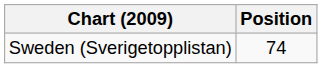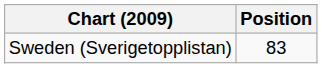Sweden (Sverigetopplistan) | Position: 74 -> 83
